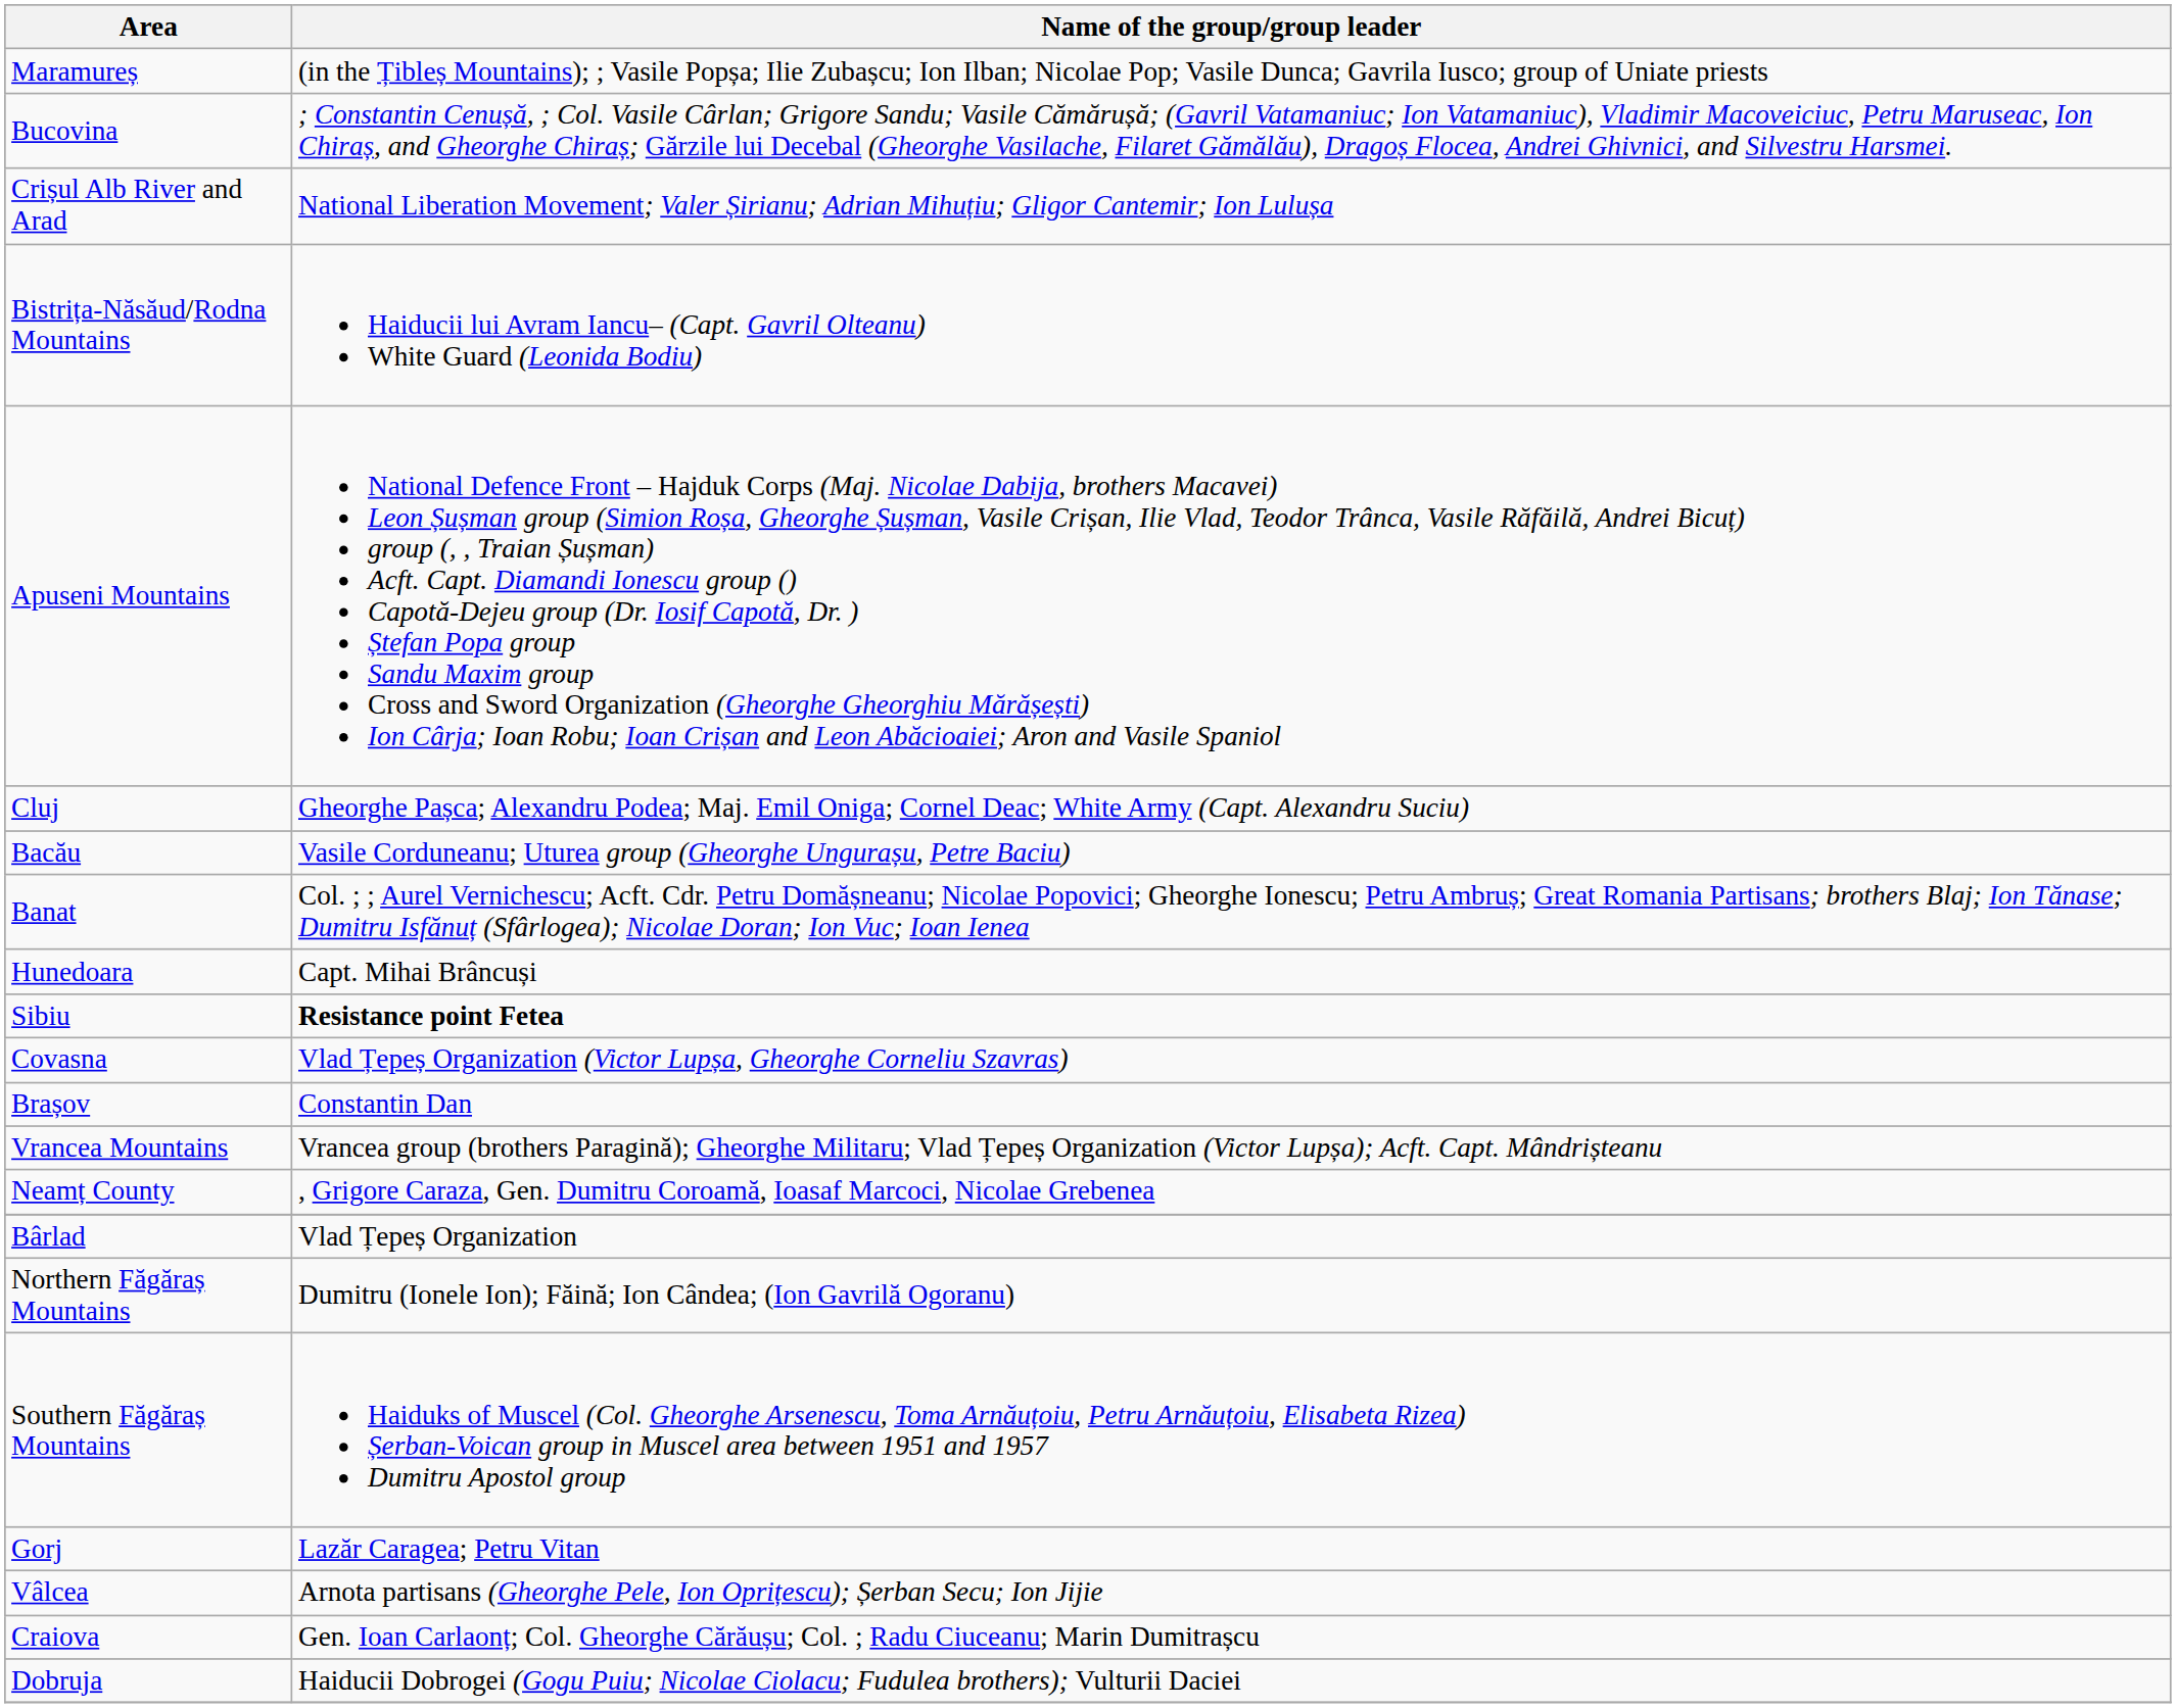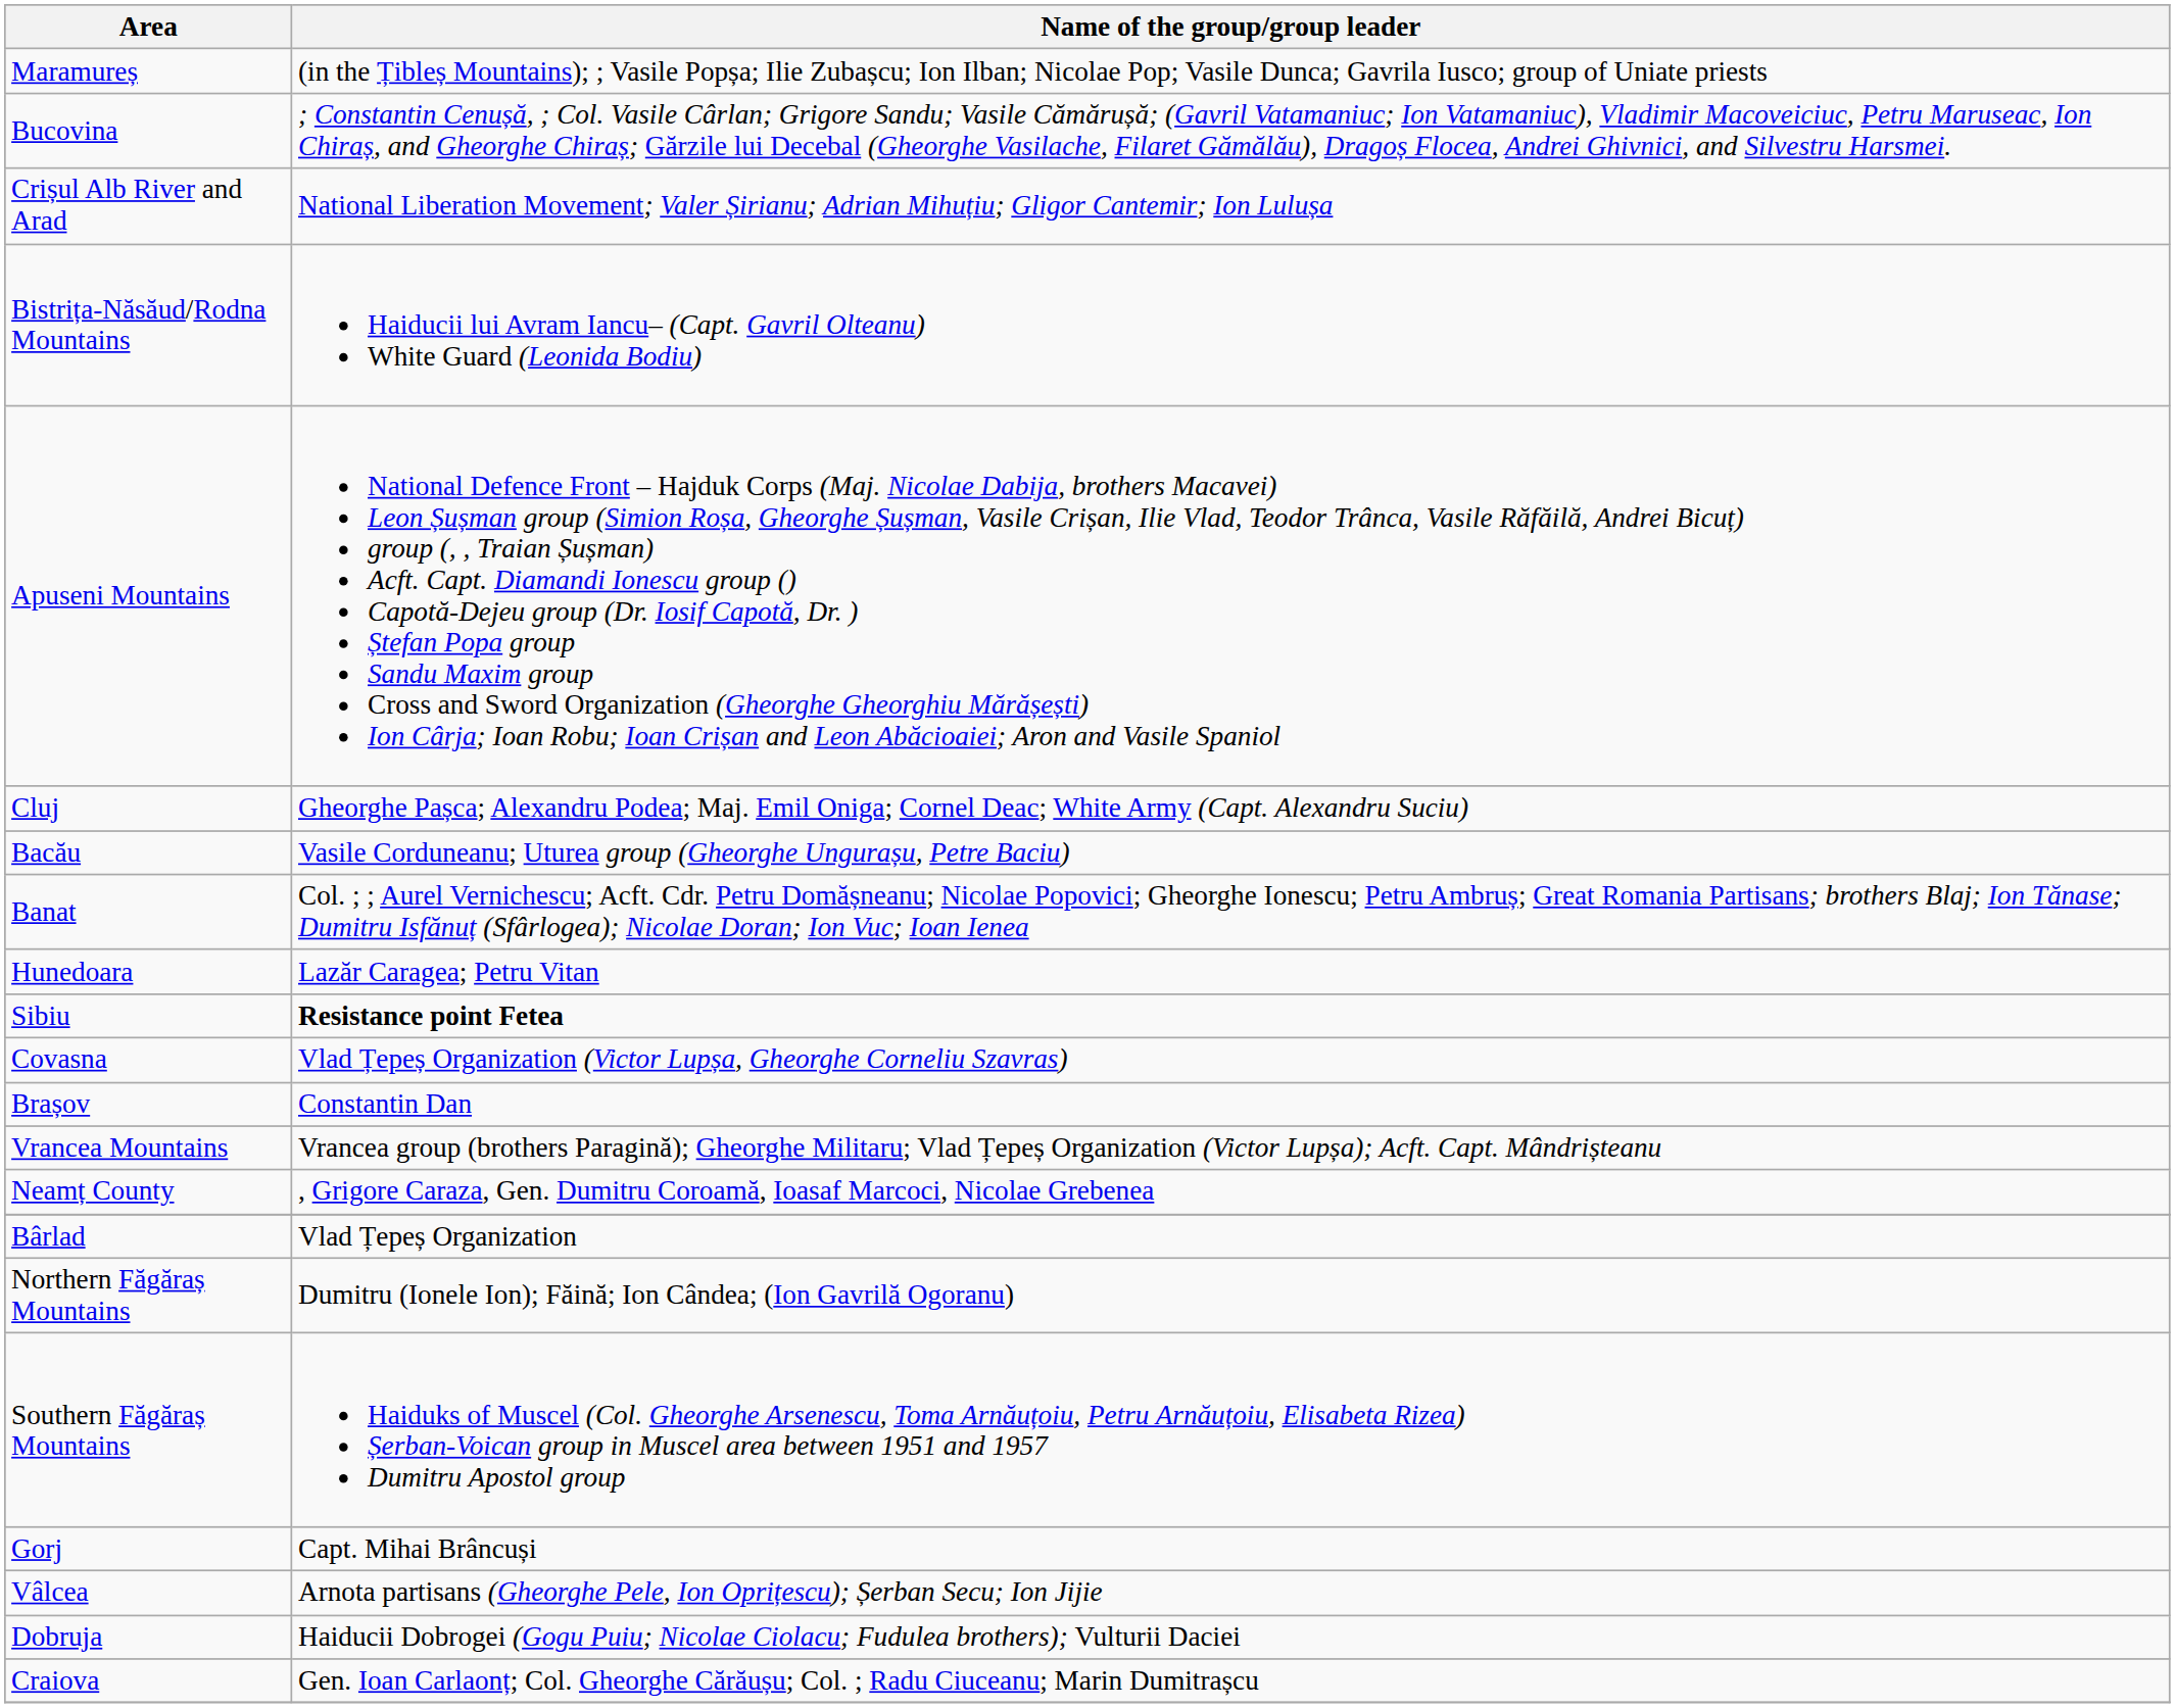Hunedoara | Name of the group/group leader: Capt. Mihai Brâncuși -> Lazăr Caragea; Petru Vitan
Gorj | Name of the group/group leader: Lazăr Caragea; Petru Vitan -> Capt. Mihai Brâncuși
rows swapped: Craiova <-> Dobruja
